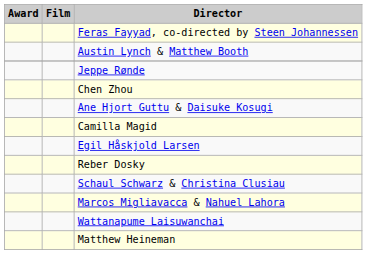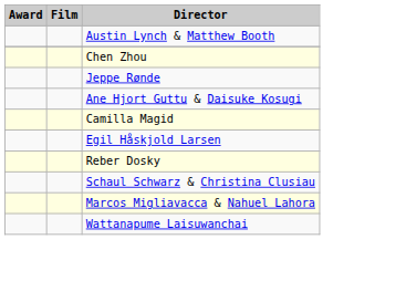- row: Feras Fayyad, co-directed by Steen Johannessen
rows swapped: Jeppe Rønde <-> Chen Zhou
- row: Matthew Heineman
